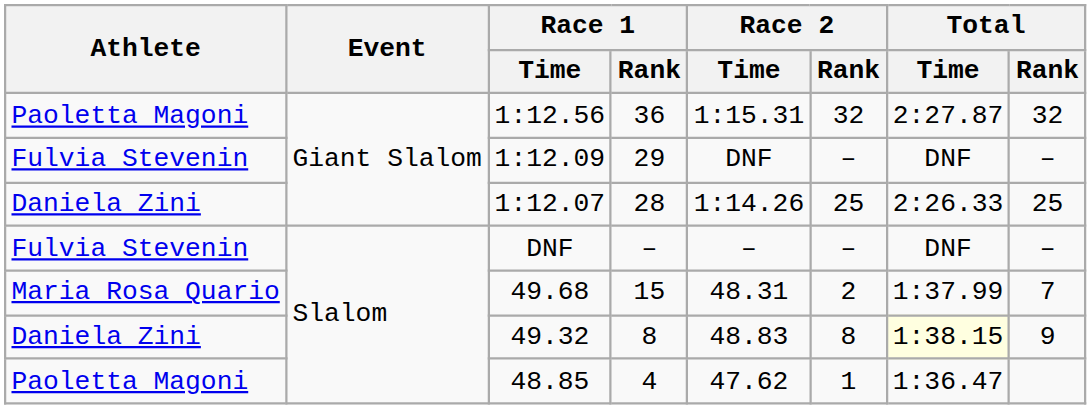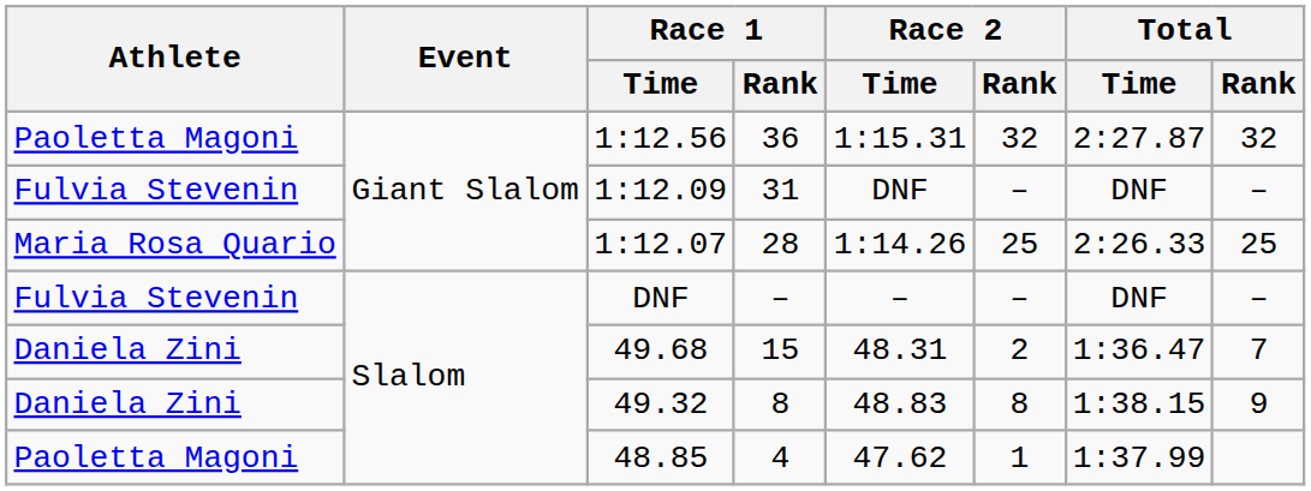1:12.09 | Race 1 / Rank: 29 -> 31
1:12.07 | Athlete: Daniela Zini -> Maria Rosa Quario
49.68 | Athlete: Maria Rosa Quario -> Daniela Zini
49.68 | Total / Time: 1:37.99 -> 1:36.47
49.32 | Total / Time: lightyellow background -> no background
48.85 | Total / Time: 1:36.47 -> 1:37.99
